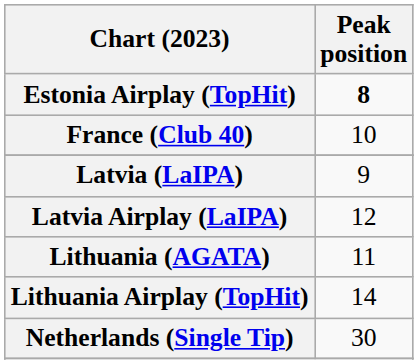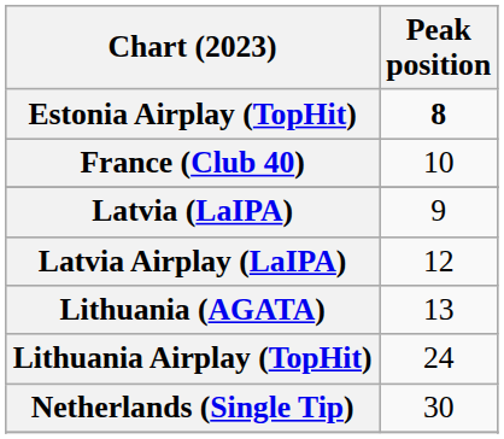Lithuania (AGATA) | Peak position: 11 -> 13
Lithuania Airplay (TopHit) | Peak position: 14 -> 24
